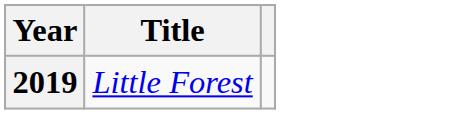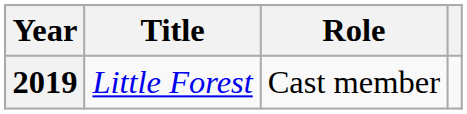+ column: Role | Cast member
